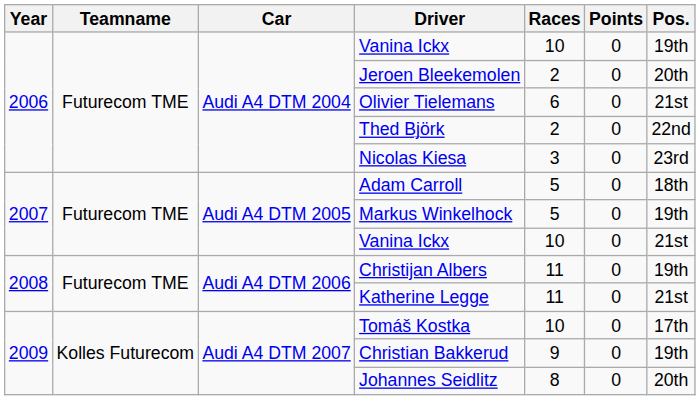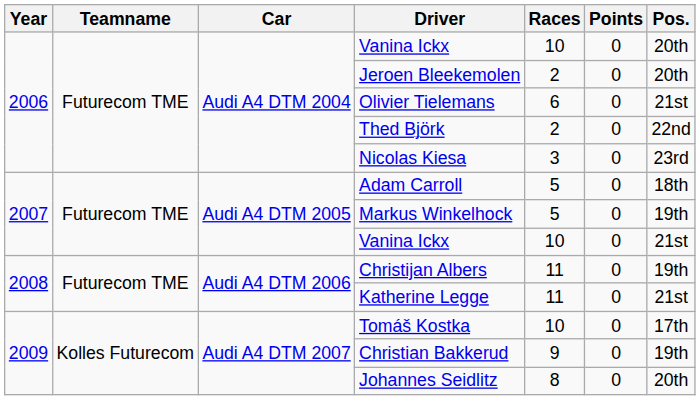2006 / Vanina Ickx | Pos.: 19th -> 20th
